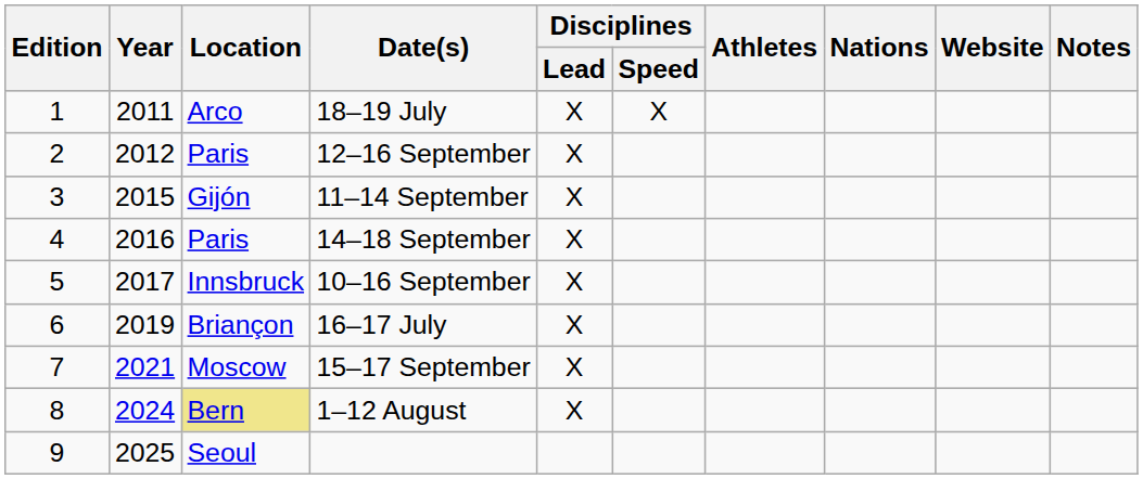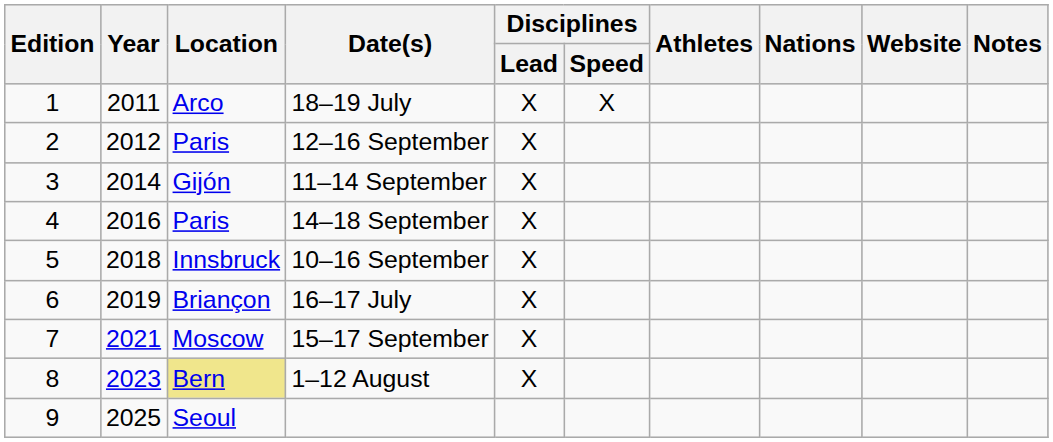11–14 September | Year: 2015 -> 2014
10–16 September | Year: 2017 -> 2018
1–12 August | Year: 2024 -> 2023
